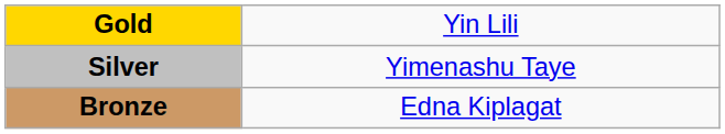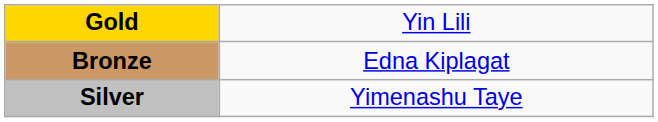rows swapped: Silver <-> Bronze
